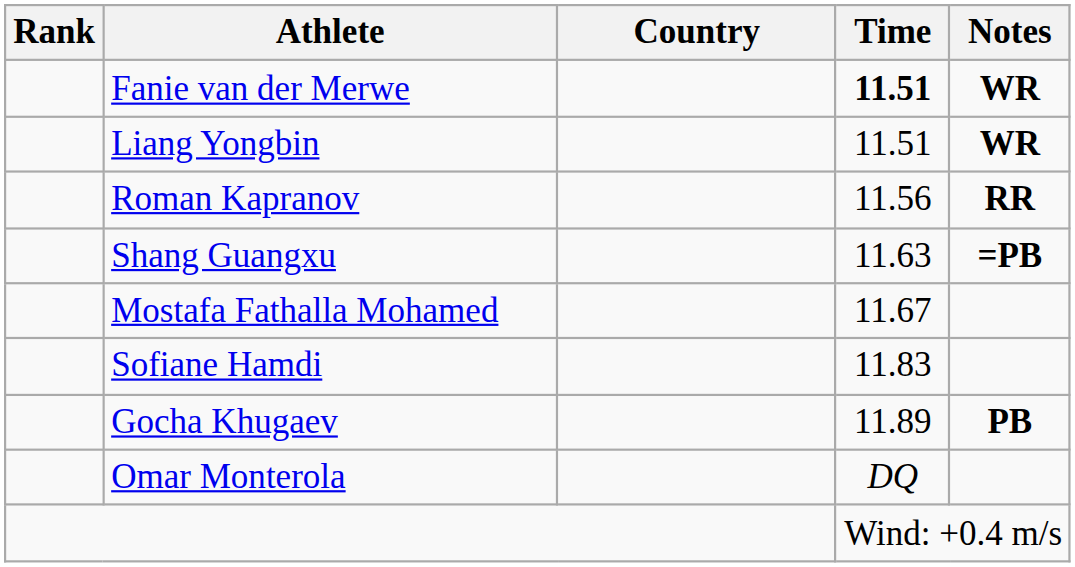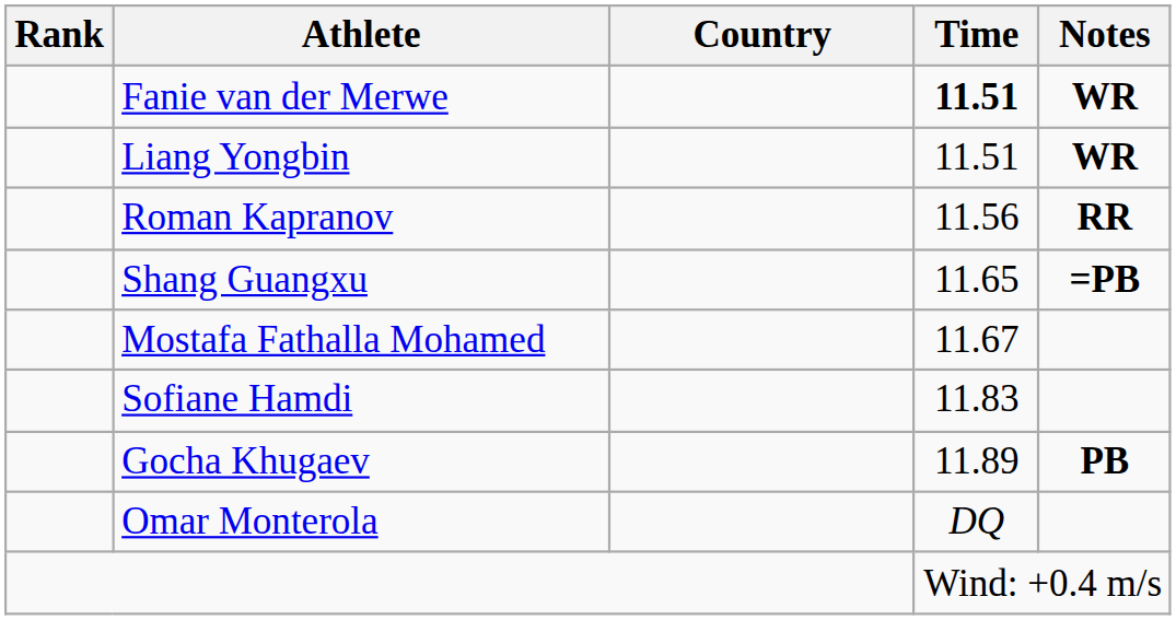Shang Guangxu | Time: 11.63 -> 11.65
